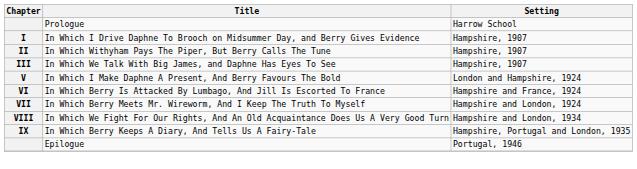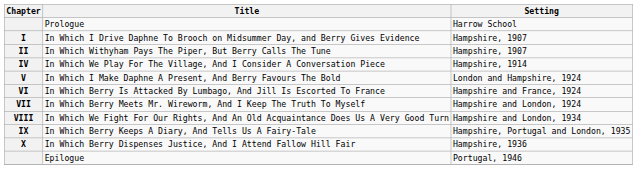- row: III | In Which We Talk With Big James, and Daphne Has Eyes To See | Hampshire, 1907
+ row: IV | In Which We Play For The Village, And I Consider A Conversation Piece | Hampshire, 1914
+ row: X | In Which Berry Dispenses Justice, And I Attend Fallow Hill Fair | Hampshire, 1936
